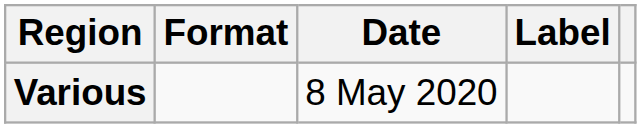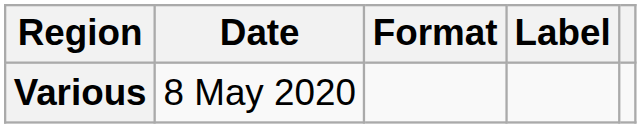columns swapped: Date <-> Format
